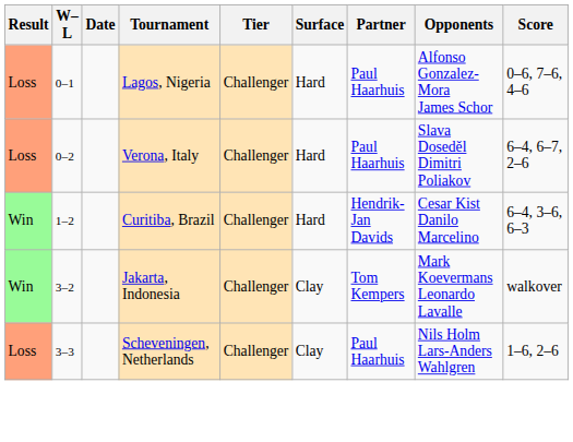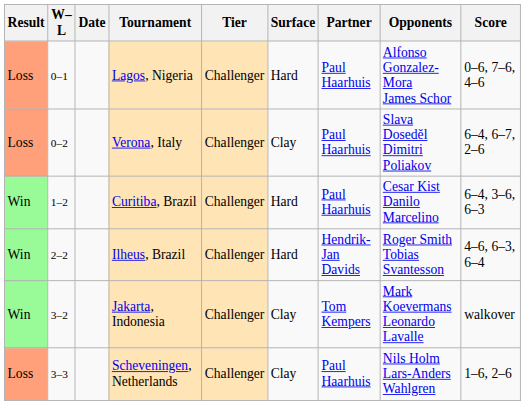Verona, Italy | Surface: Hard -> Clay
Curitiba, Brazil | Partner: Hendrik-Jan Davids -> Paul Haarhuis
+ row: Win | 2–2 | Ilheus, Brazil | Challenger | Hard | Hendrik-Jan Davids | Roger Smith Tobias Svantesson | 4–6, 6–3, 6–4
